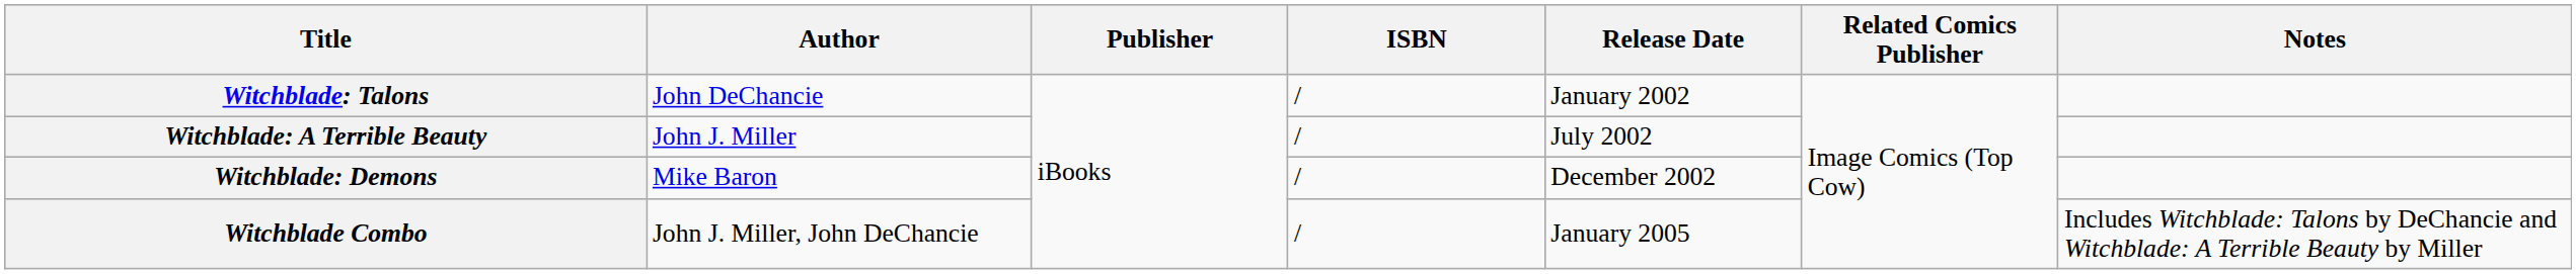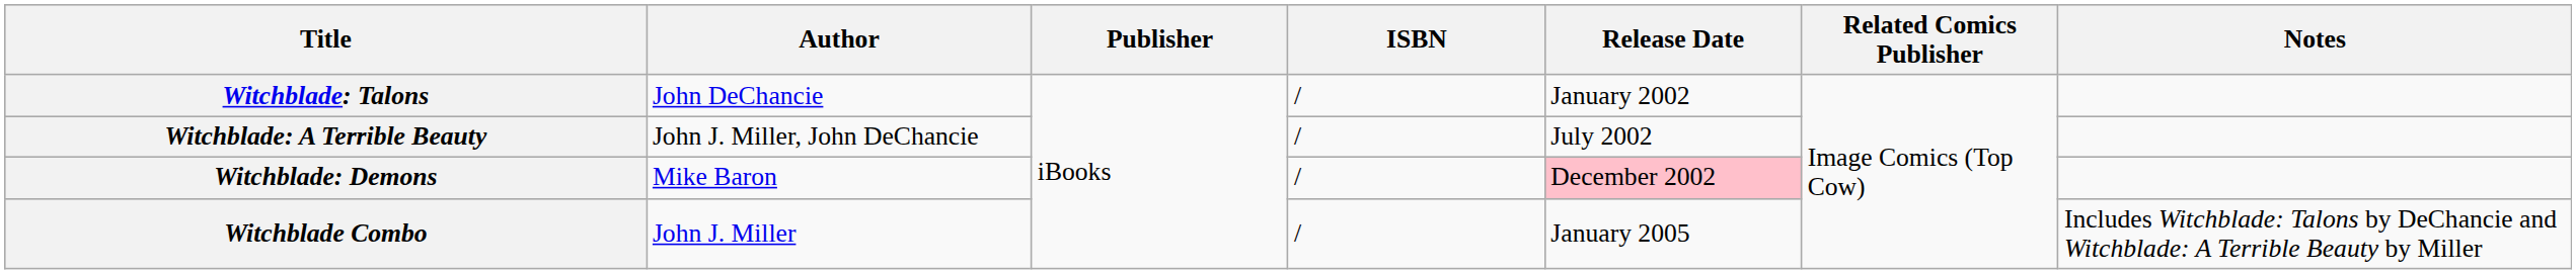Witchblade: A Terrible Beauty | Author: John J. Miller -> John J. Miller, John DeChancie
Witchblade: Demons | Release Date: no background -> pink background
Witchblade Combo | Author: John J. Miller, John DeChancie -> John J. Miller
